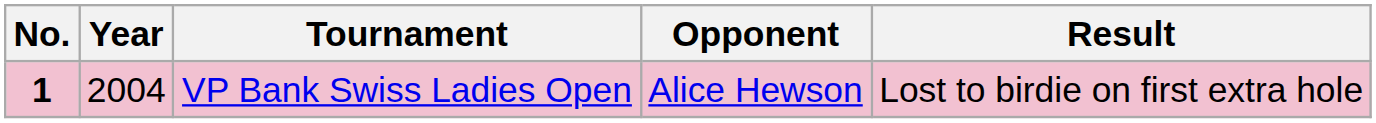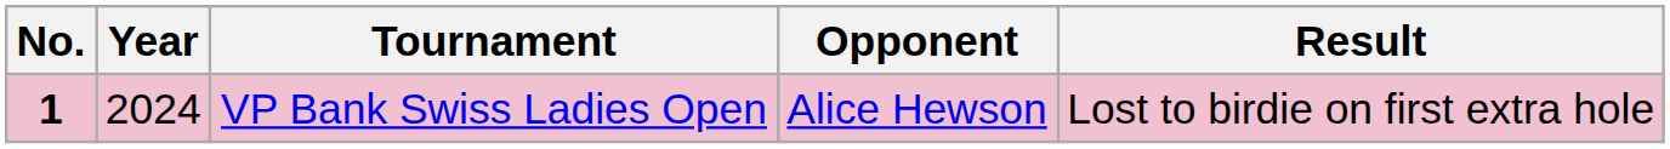VP Bank Swiss Ladies Open | Year: 2004 -> 2024
